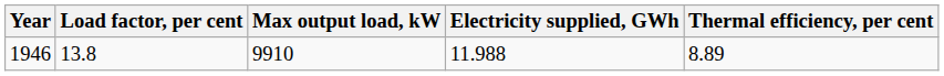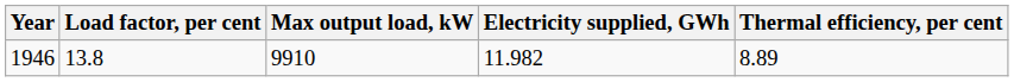1946 | Electricity supplied, GWh: 11.988 -> 11.982
